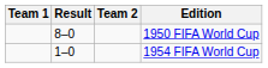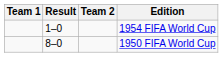rows swapped: 1950 FIFA World Cup <-> 1954 FIFA World Cup
